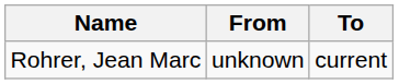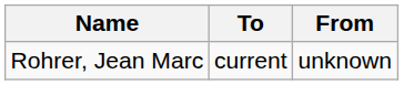columns swapped: From <-> To
